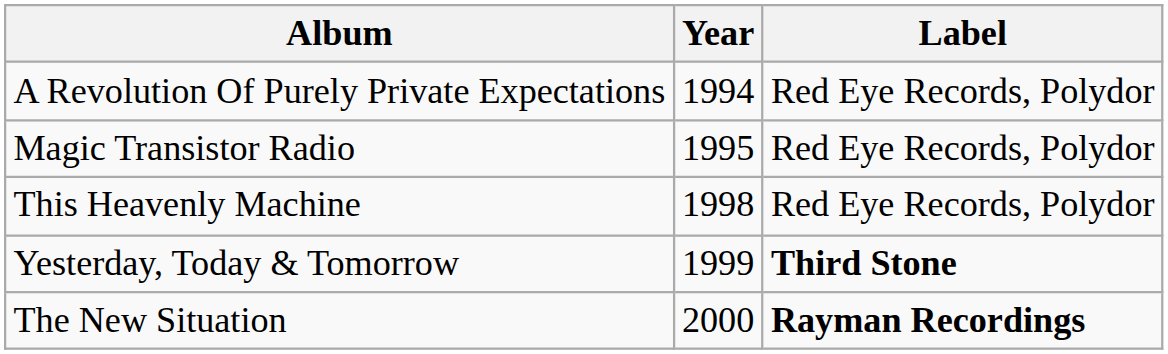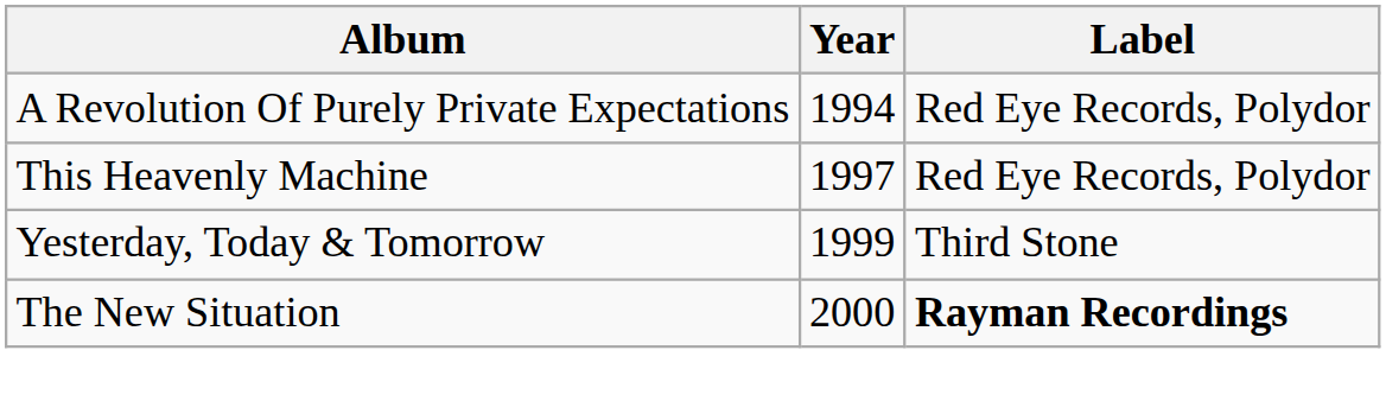- row: Magic Transistor Radio | 1995 | Red Eye Records, Polydor
This Heavenly Machine | Year: 1998 -> 1997
Yesterday, Today & Tomorrow | Label: bold -> normal
